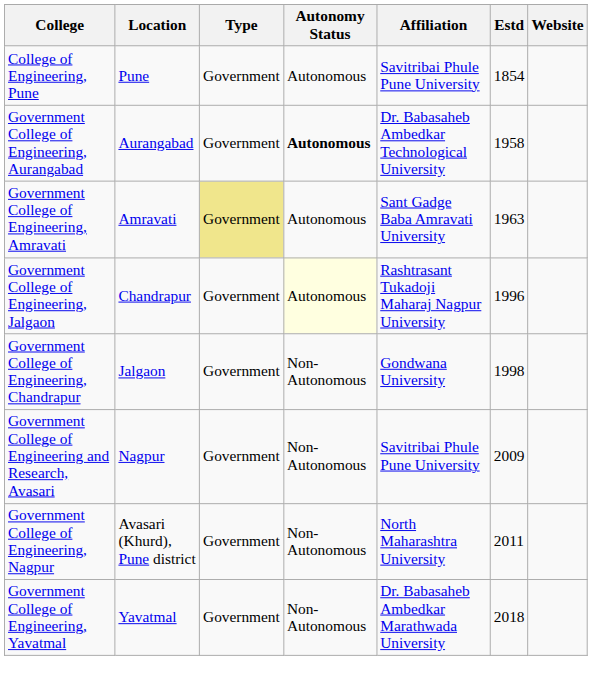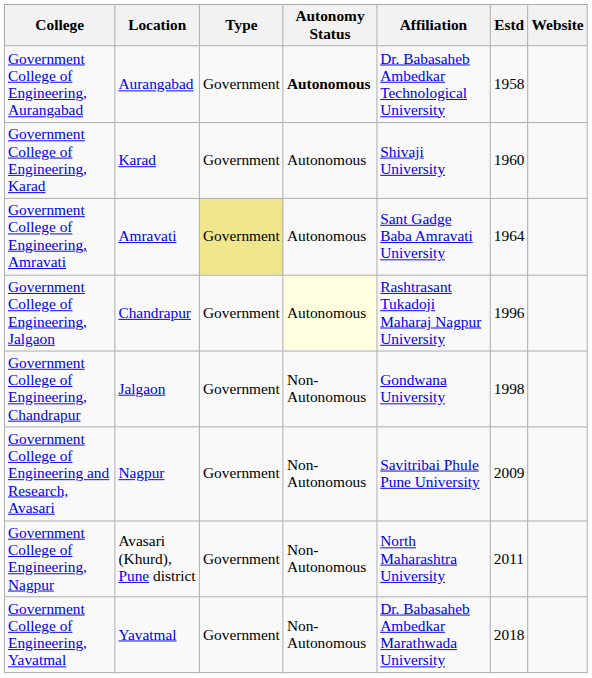- row: College of Engineering, Pune | Pune | Government | Autonomous | Savitribai Phule Pune University | 1854
+ row: Government College of Engineering, Karad | Karad | Government | Autonomous | Shivaji University | 1960
Government College of Engineering, Amravati | Estd: 1963 -> 1964
